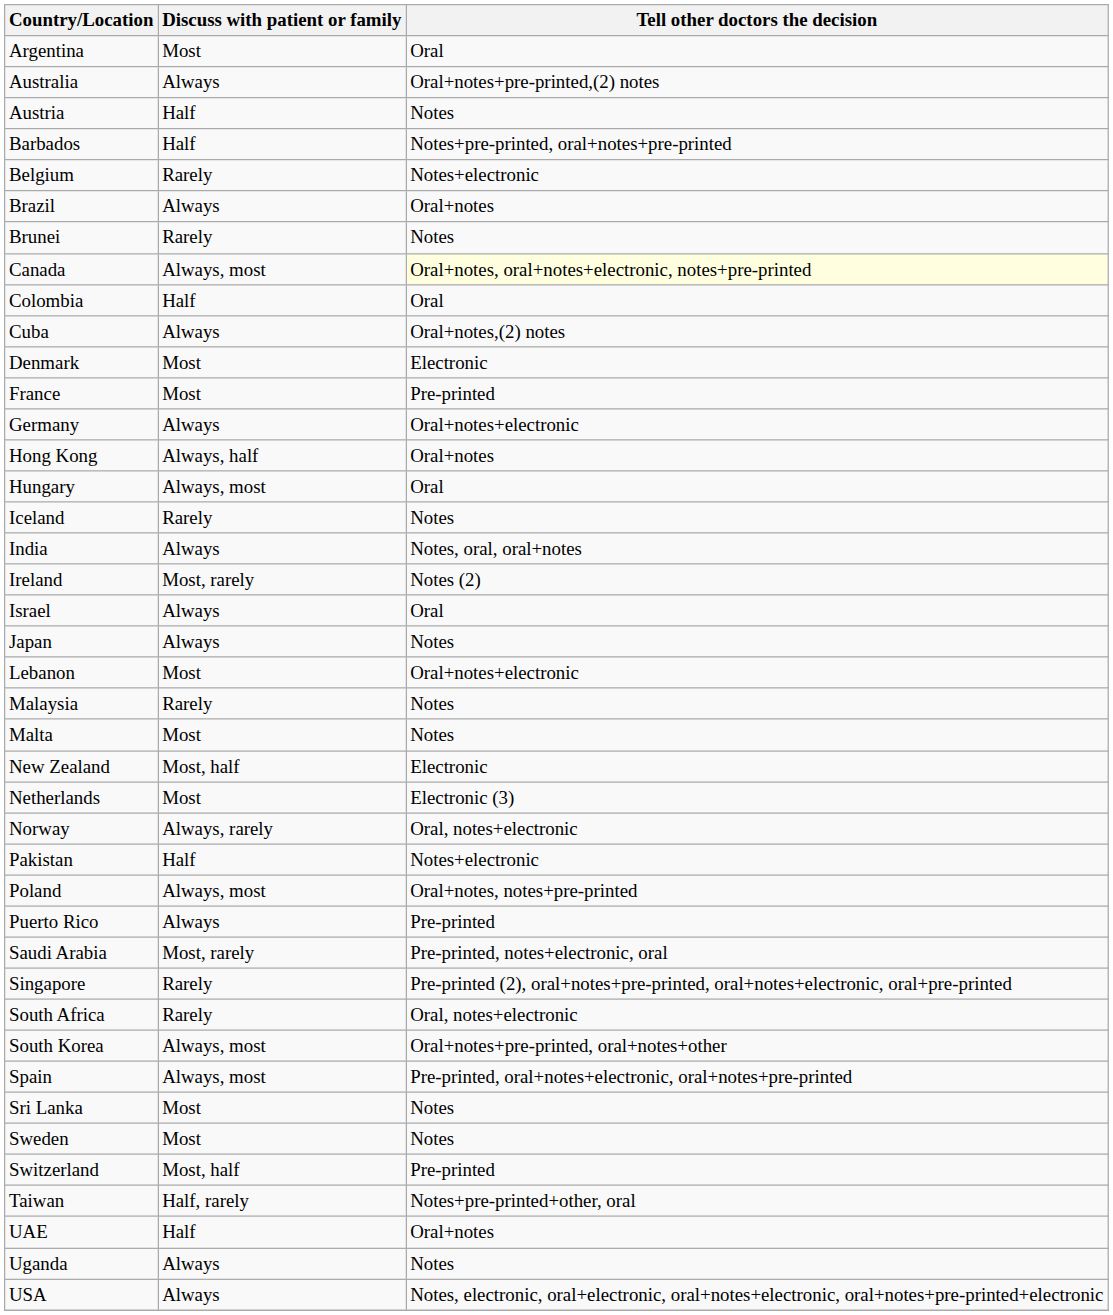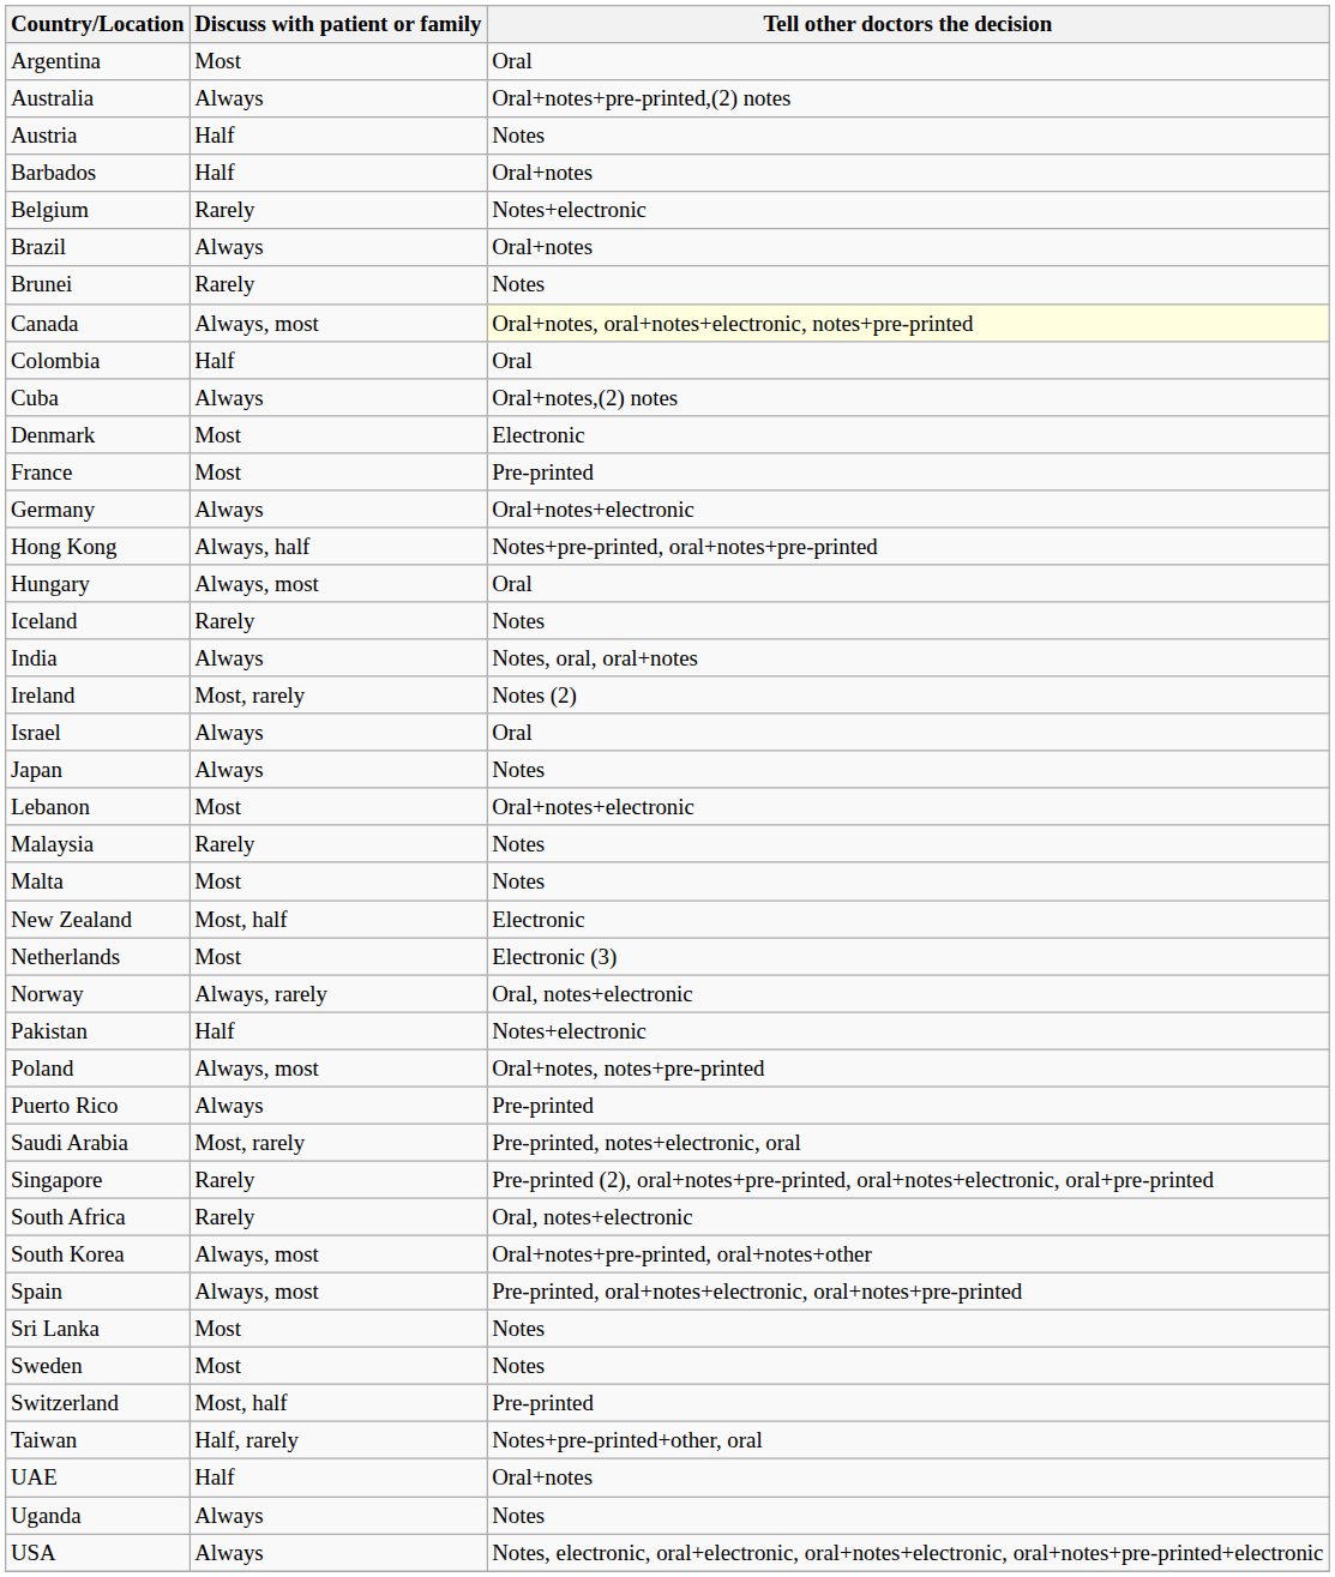Barbados | Tell other doctors the decision: Notes+pre-printed, oral+notes+pre-printed -> Oral+notes
Hong Kong | Tell other doctors the decision: Oral+notes -> Notes+pre-printed, oral+notes+pre-printed
